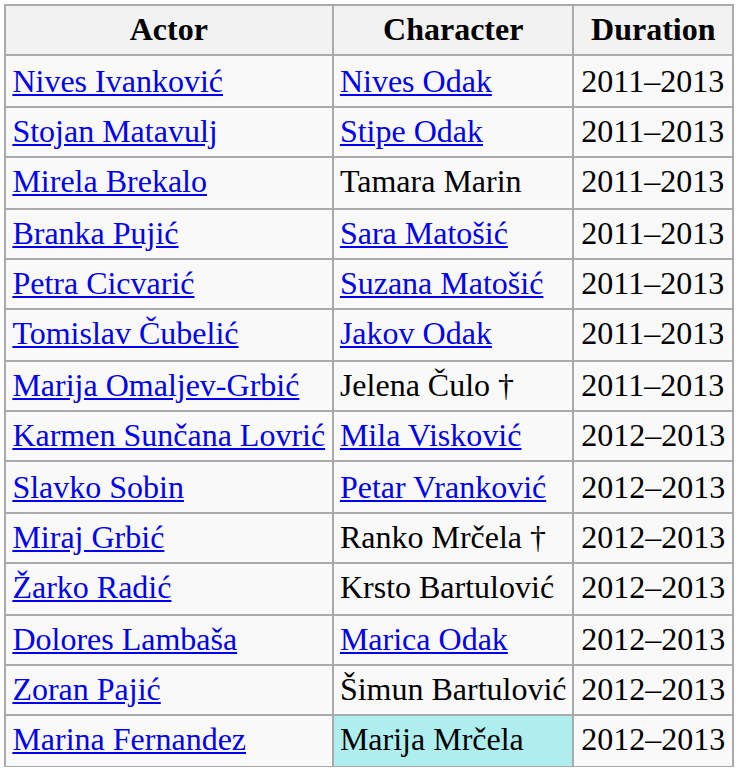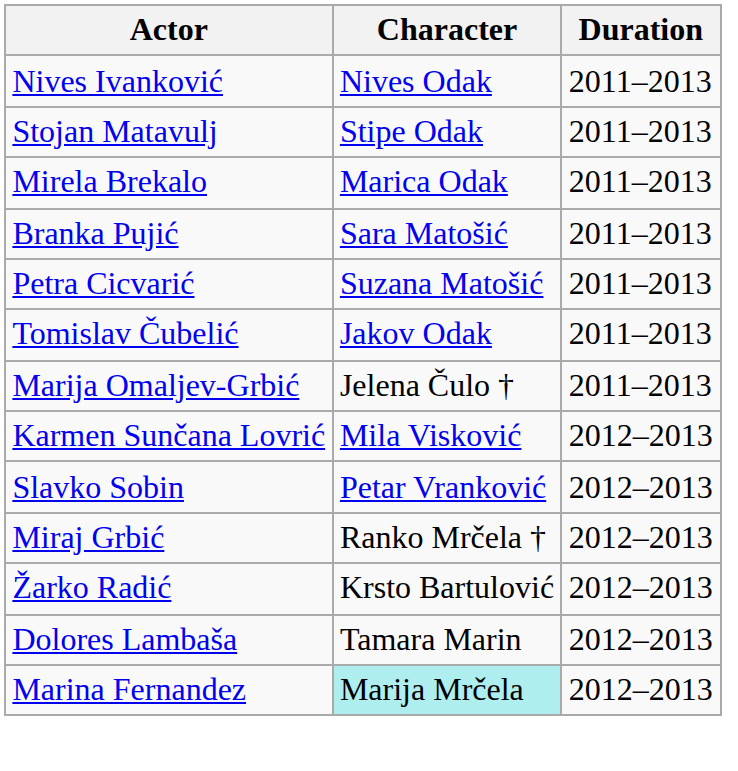Mirela Brekalo | Character: Tamara Marin -> Marica Odak
Dolores Lambaša | Character: Marica Odak -> Tamara Marin
- row: Zoran Pajić | Šimun Bartulović | 2012–2013
